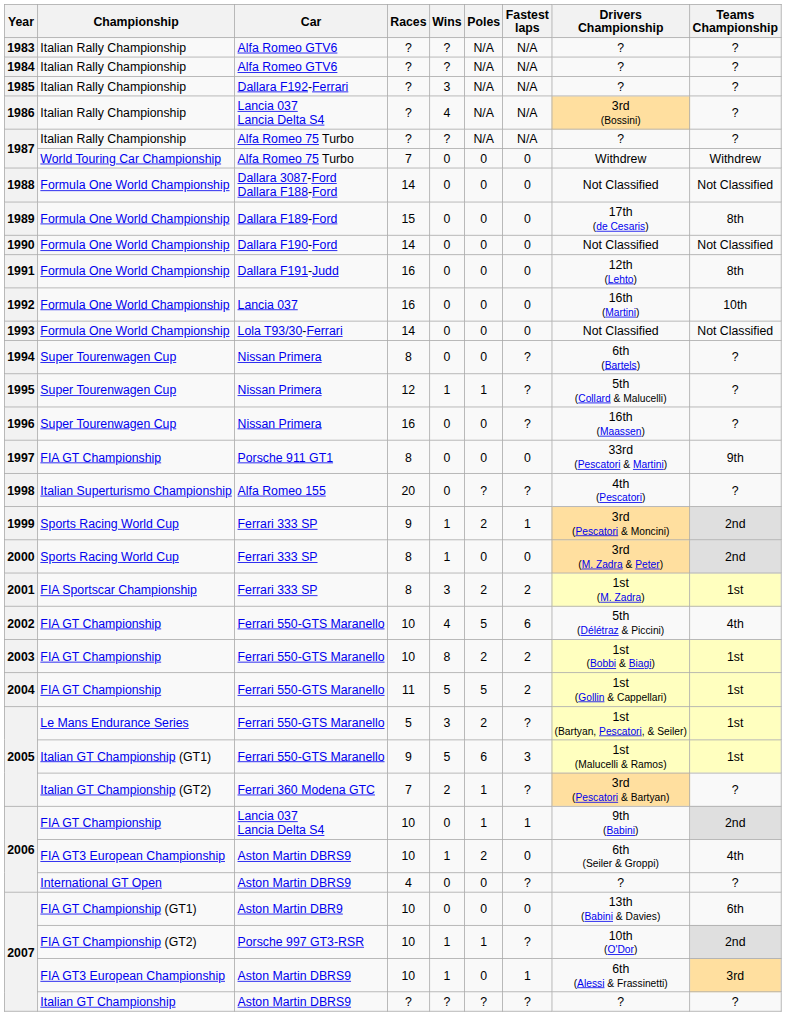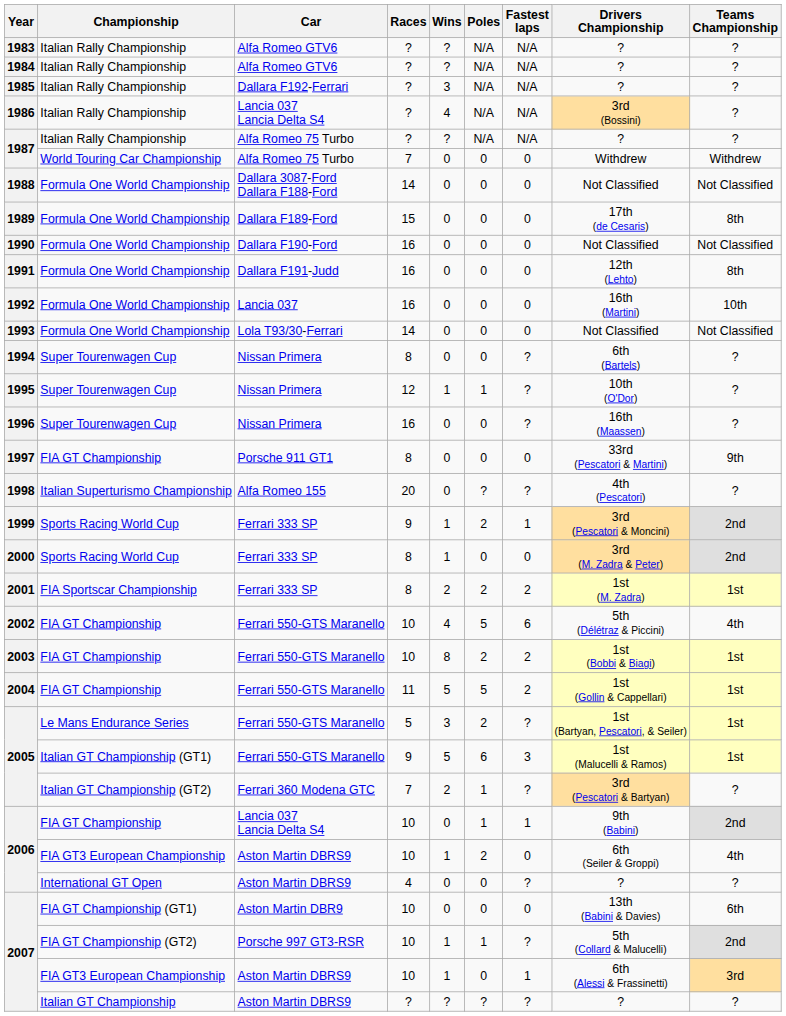1990 | Races: 14 -> 16
1995 | Drivers Championship: 5th (Collard & Malucelli) -> 10th (O'Dor)
2001 | Wins: 3 -> 2
2007 / FIA GT Championship (GT2) | Drivers Championship: 10th (O'Dor) -> 5th (Collard & Malucelli)
